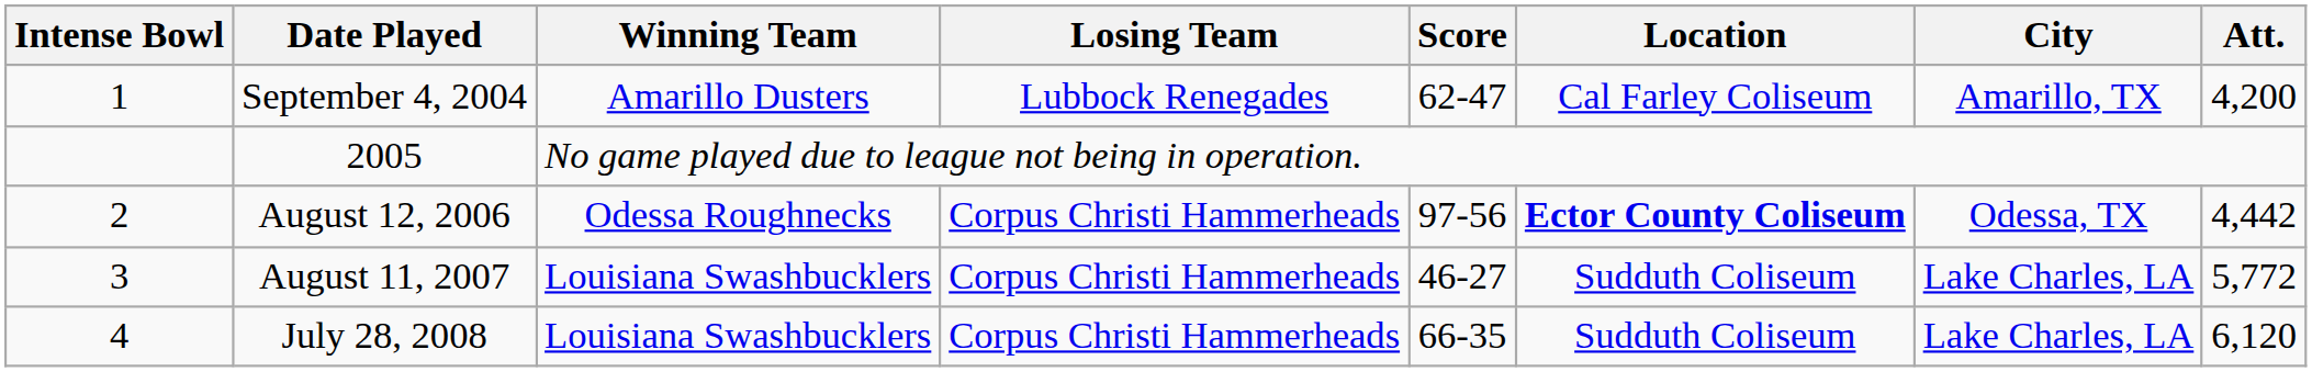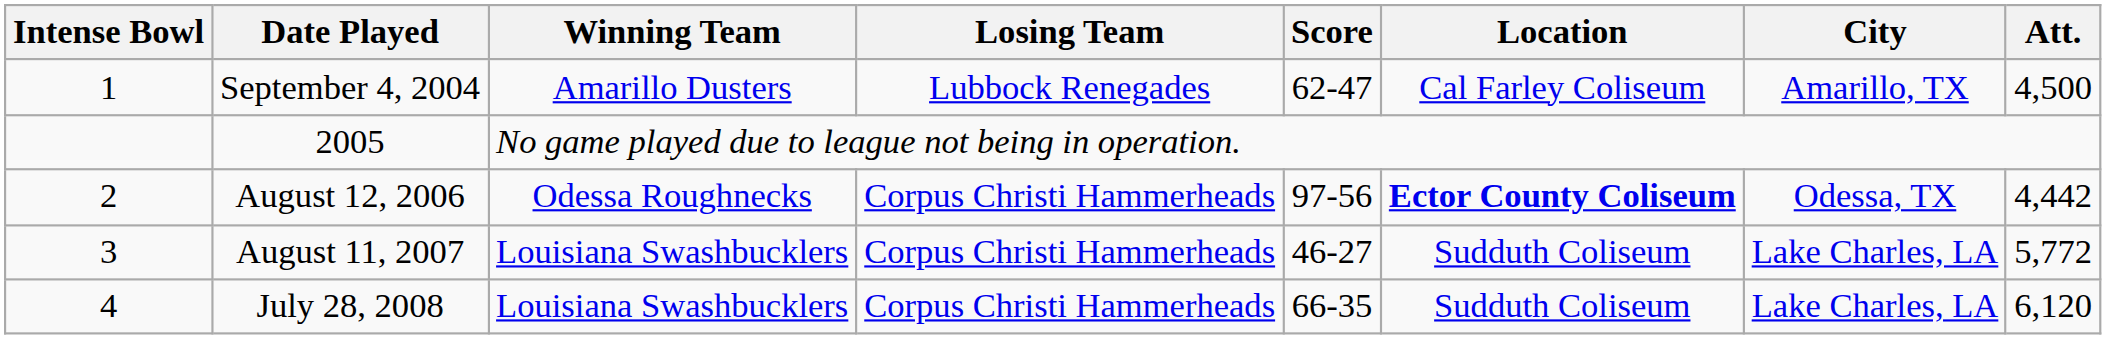September 4, 2004 | Att.: 4,200 -> 4,500
